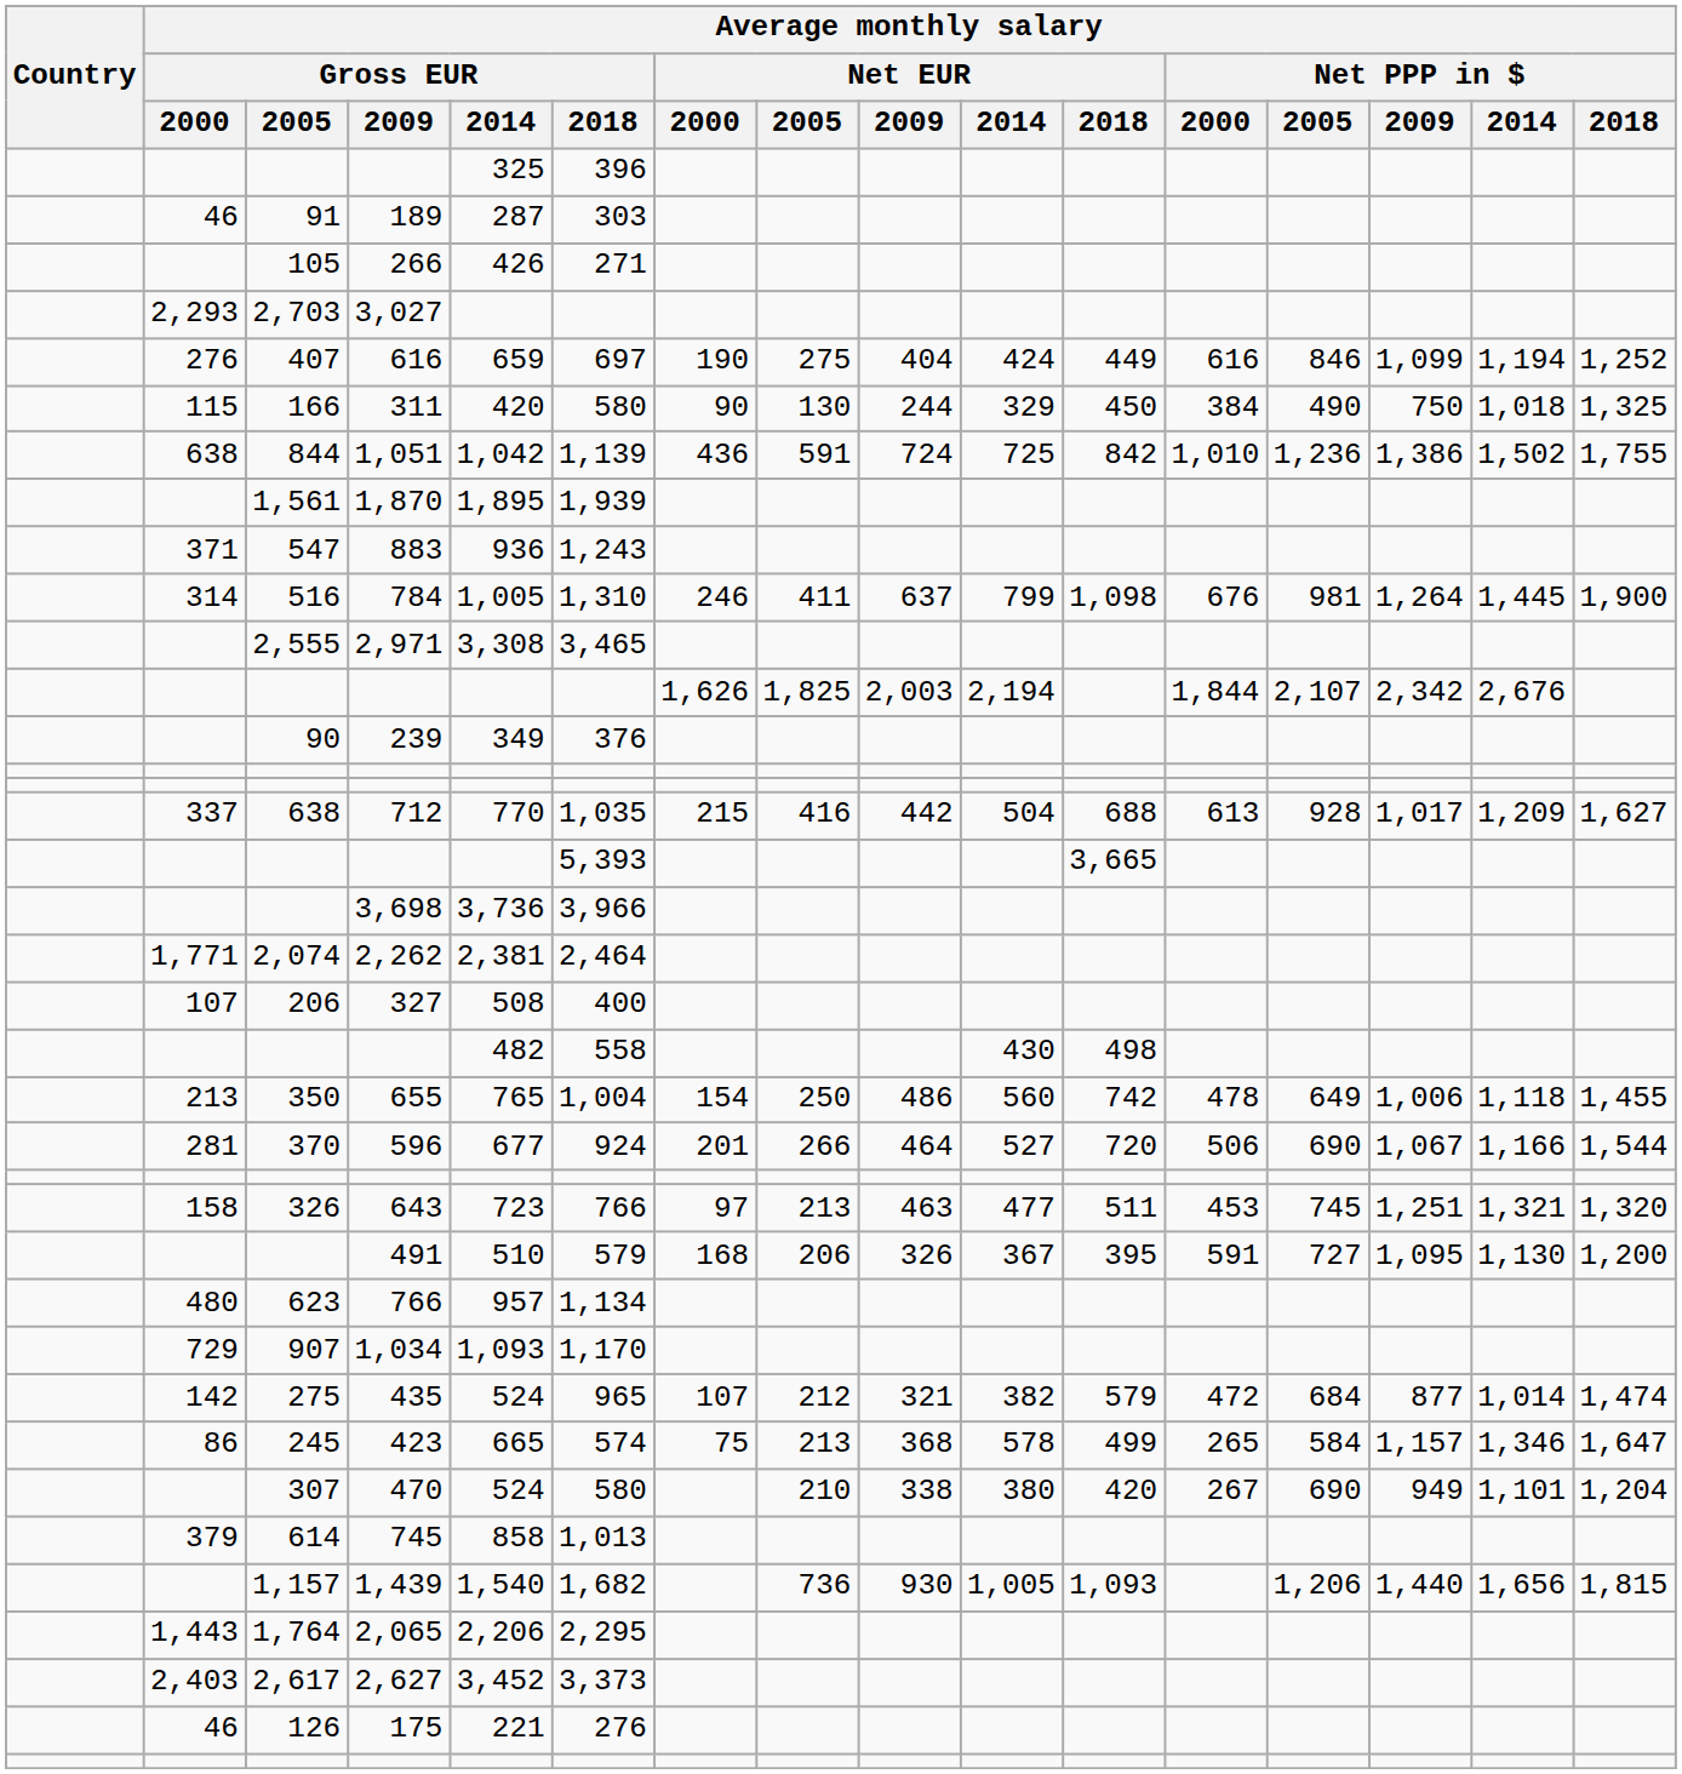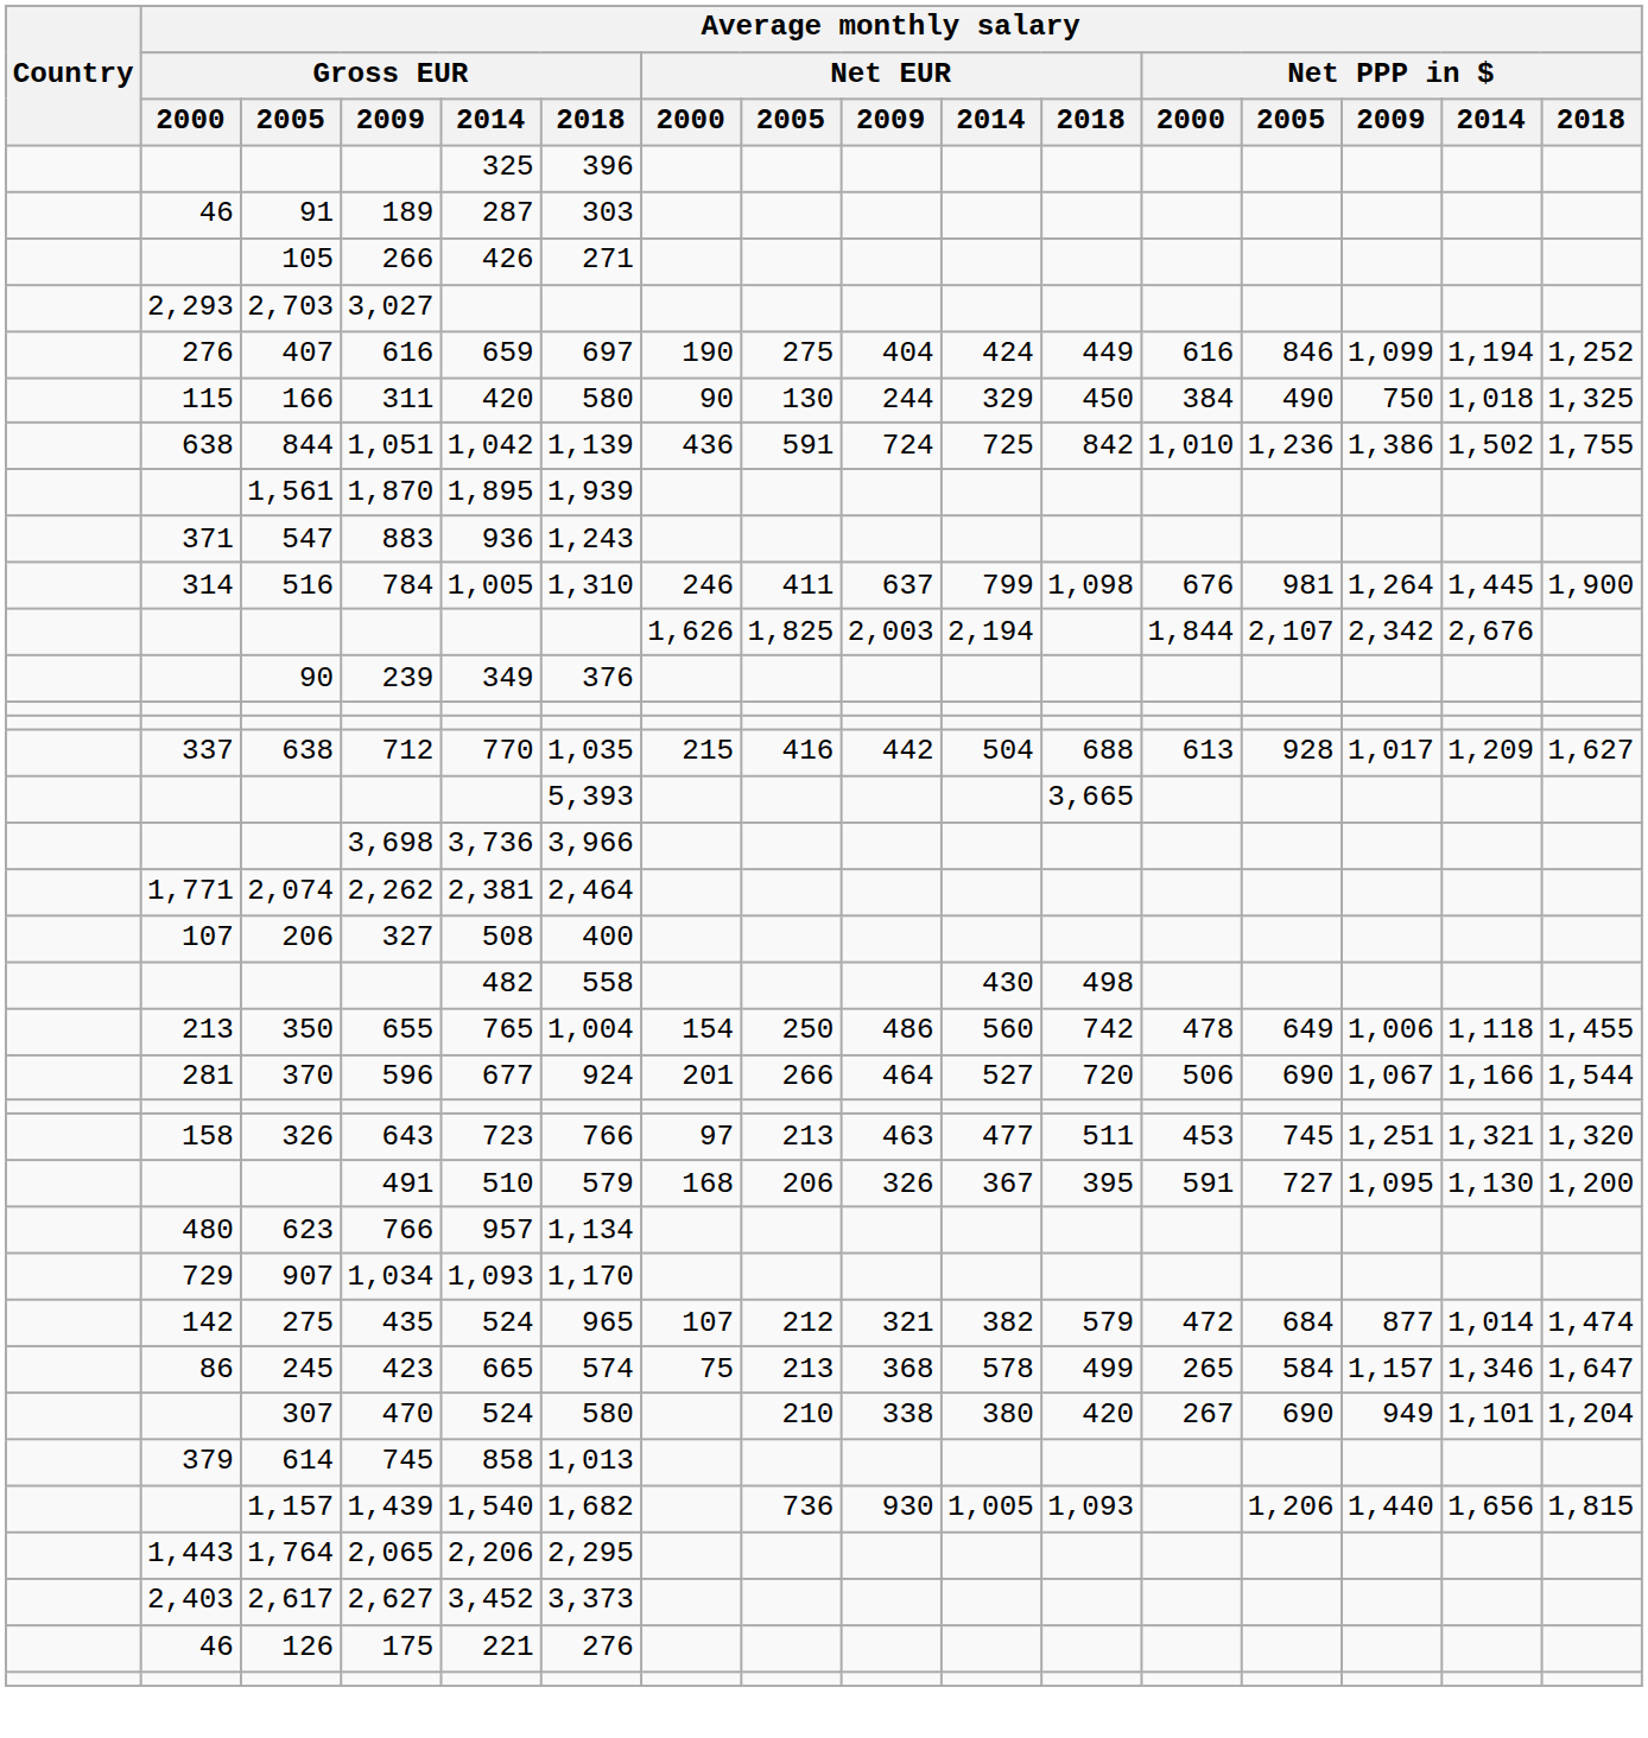- row: 2,555 | 2,971 | 3,308 | 3,465
